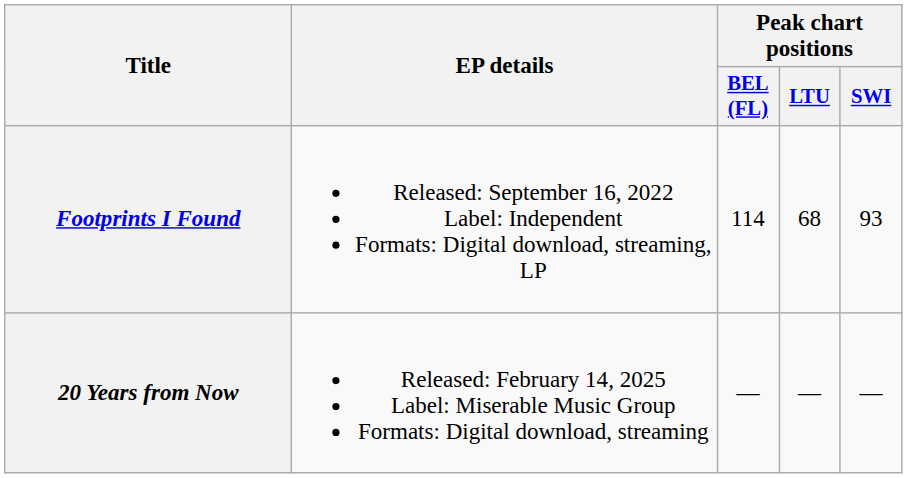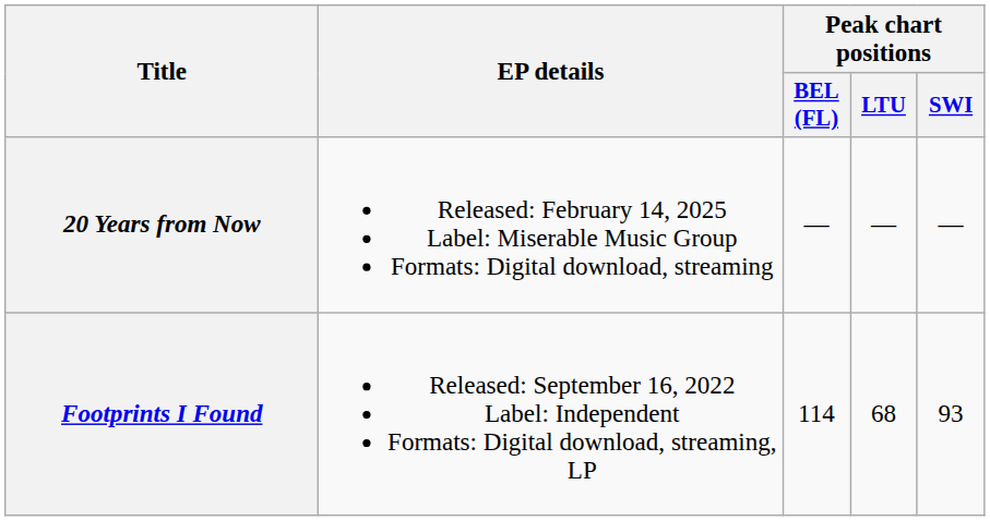rows swapped: Footprints I Found <-> 20 Years from Now
